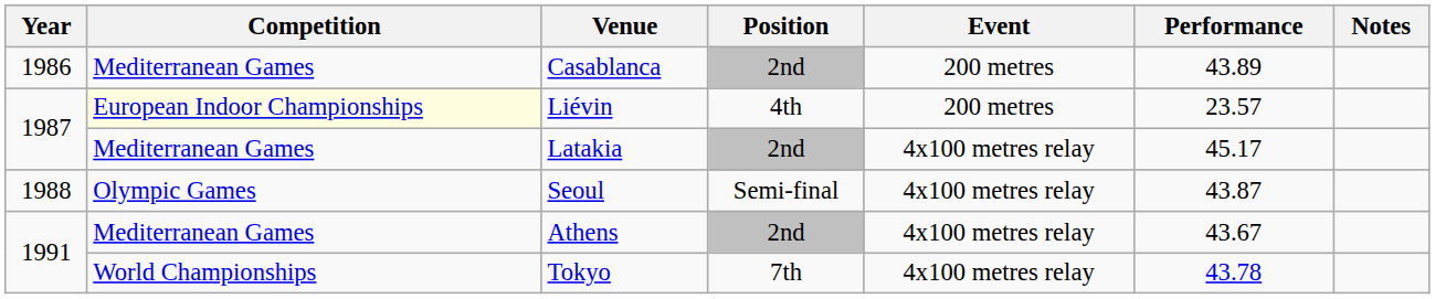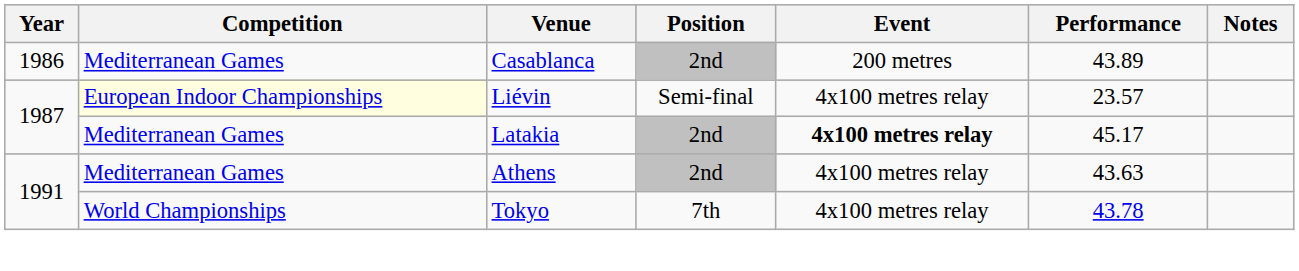Liévin | Position: 4th -> Semi-final
Liévin | Event: 200 metres -> 4x100 metres relay
Latakia | Event: normal -> bold
- row: 1988 | Olympic Games | Seoul | Semi-final | 4x100 metres relay | 43.87
Athens | Performance: 43.67 -> 43.63
